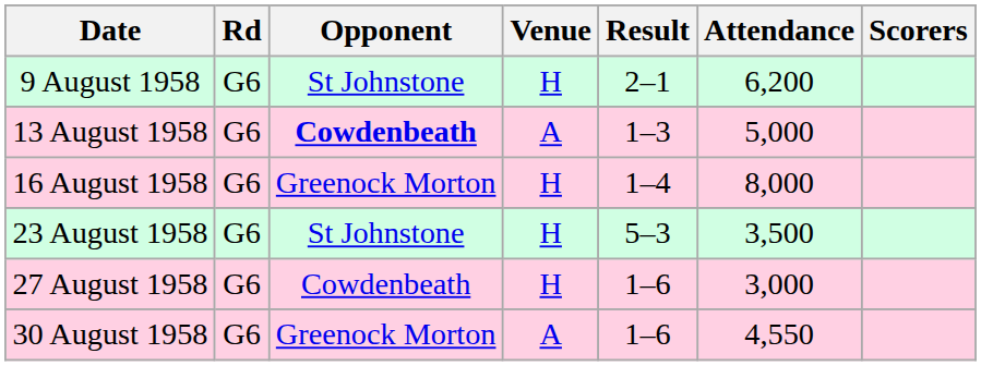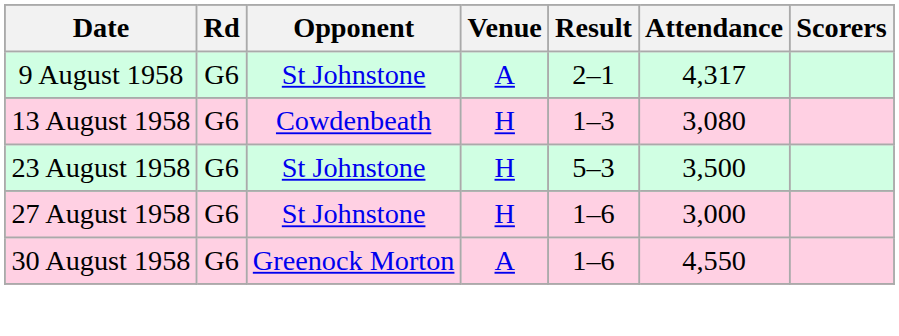9 August 1958 | Venue: H -> A
9 August 1958 | Attendance: 6,200 -> 4,317
13 August 1958 | Opponent: bold -> normal
13 August 1958 | Venue: A -> H
13 August 1958 | Attendance: 5,000 -> 3,080
- row: 16 August 1958 | G6 | Greenock Morton | H | 1–4 | 8,000
27 August 1958 | Opponent: Cowdenbeath -> St Johnstone
